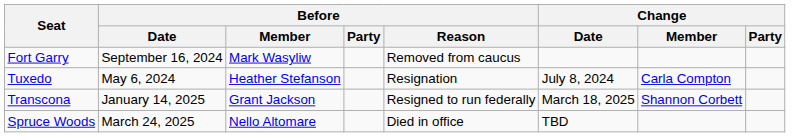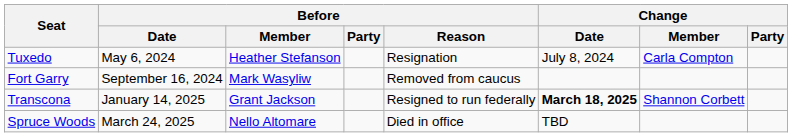rows swapped: Tuxedo <-> Fort Garry
Transcona | Change / Date: normal -> bold
